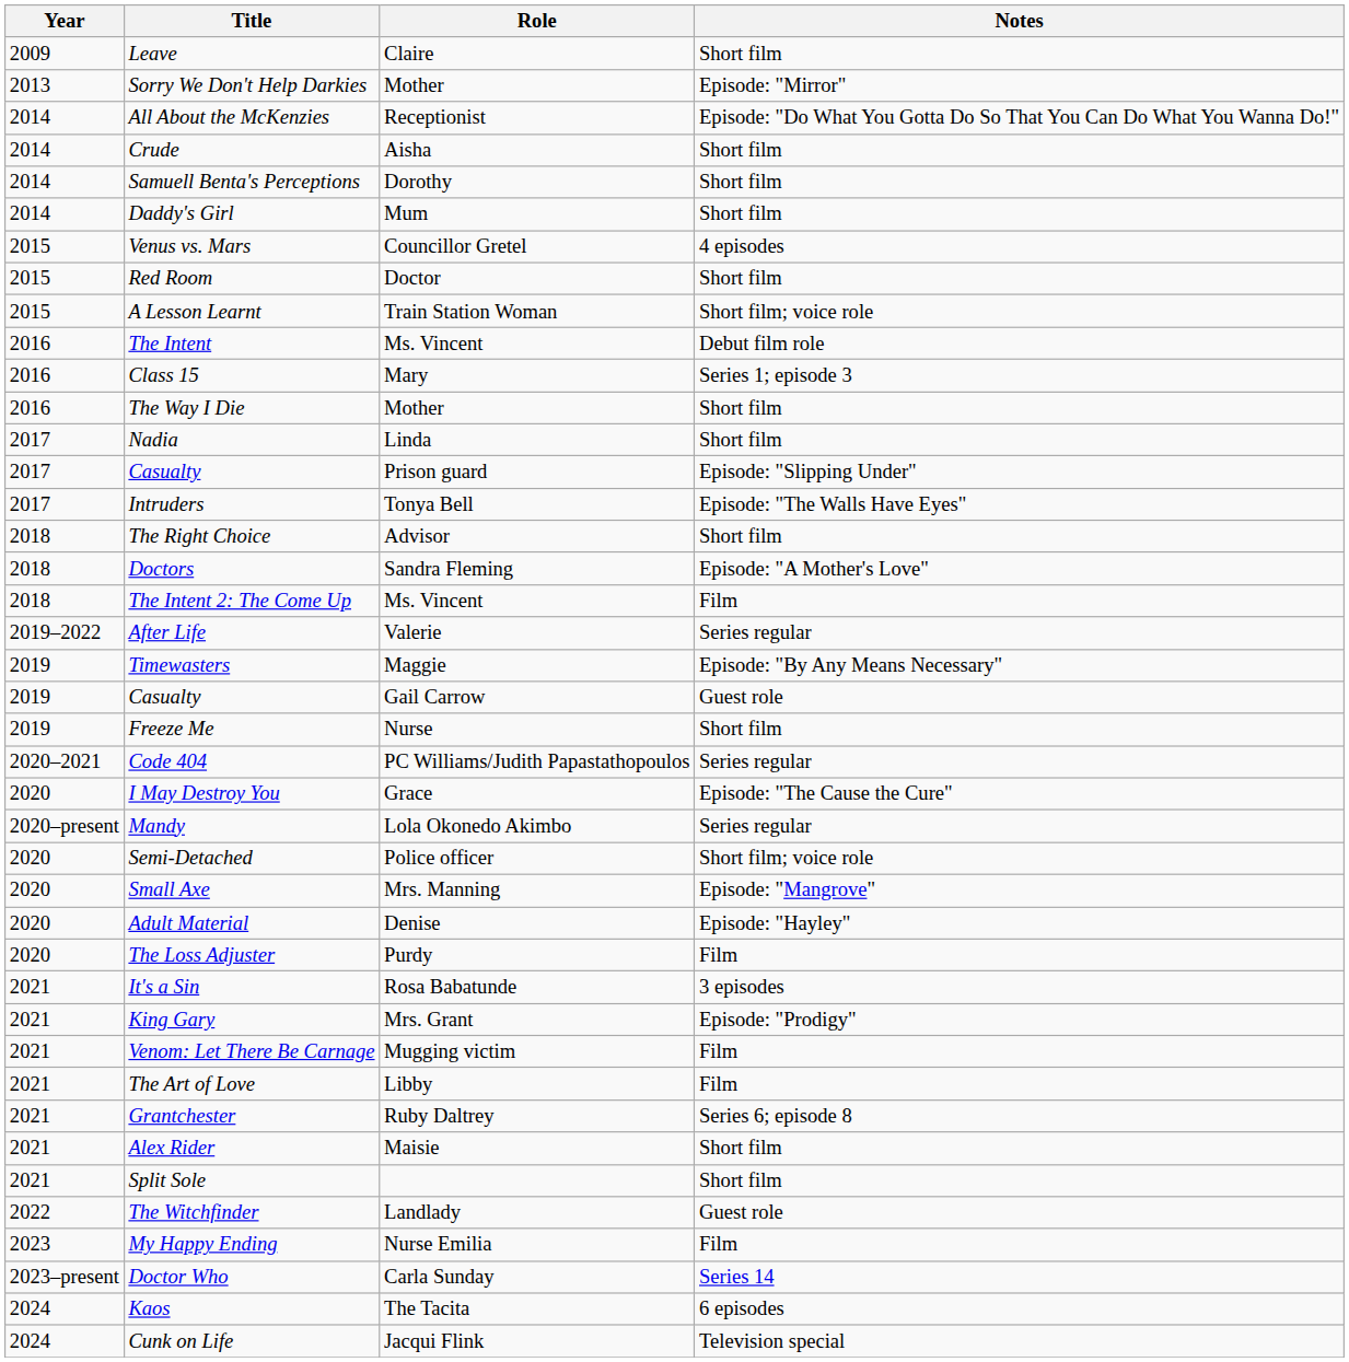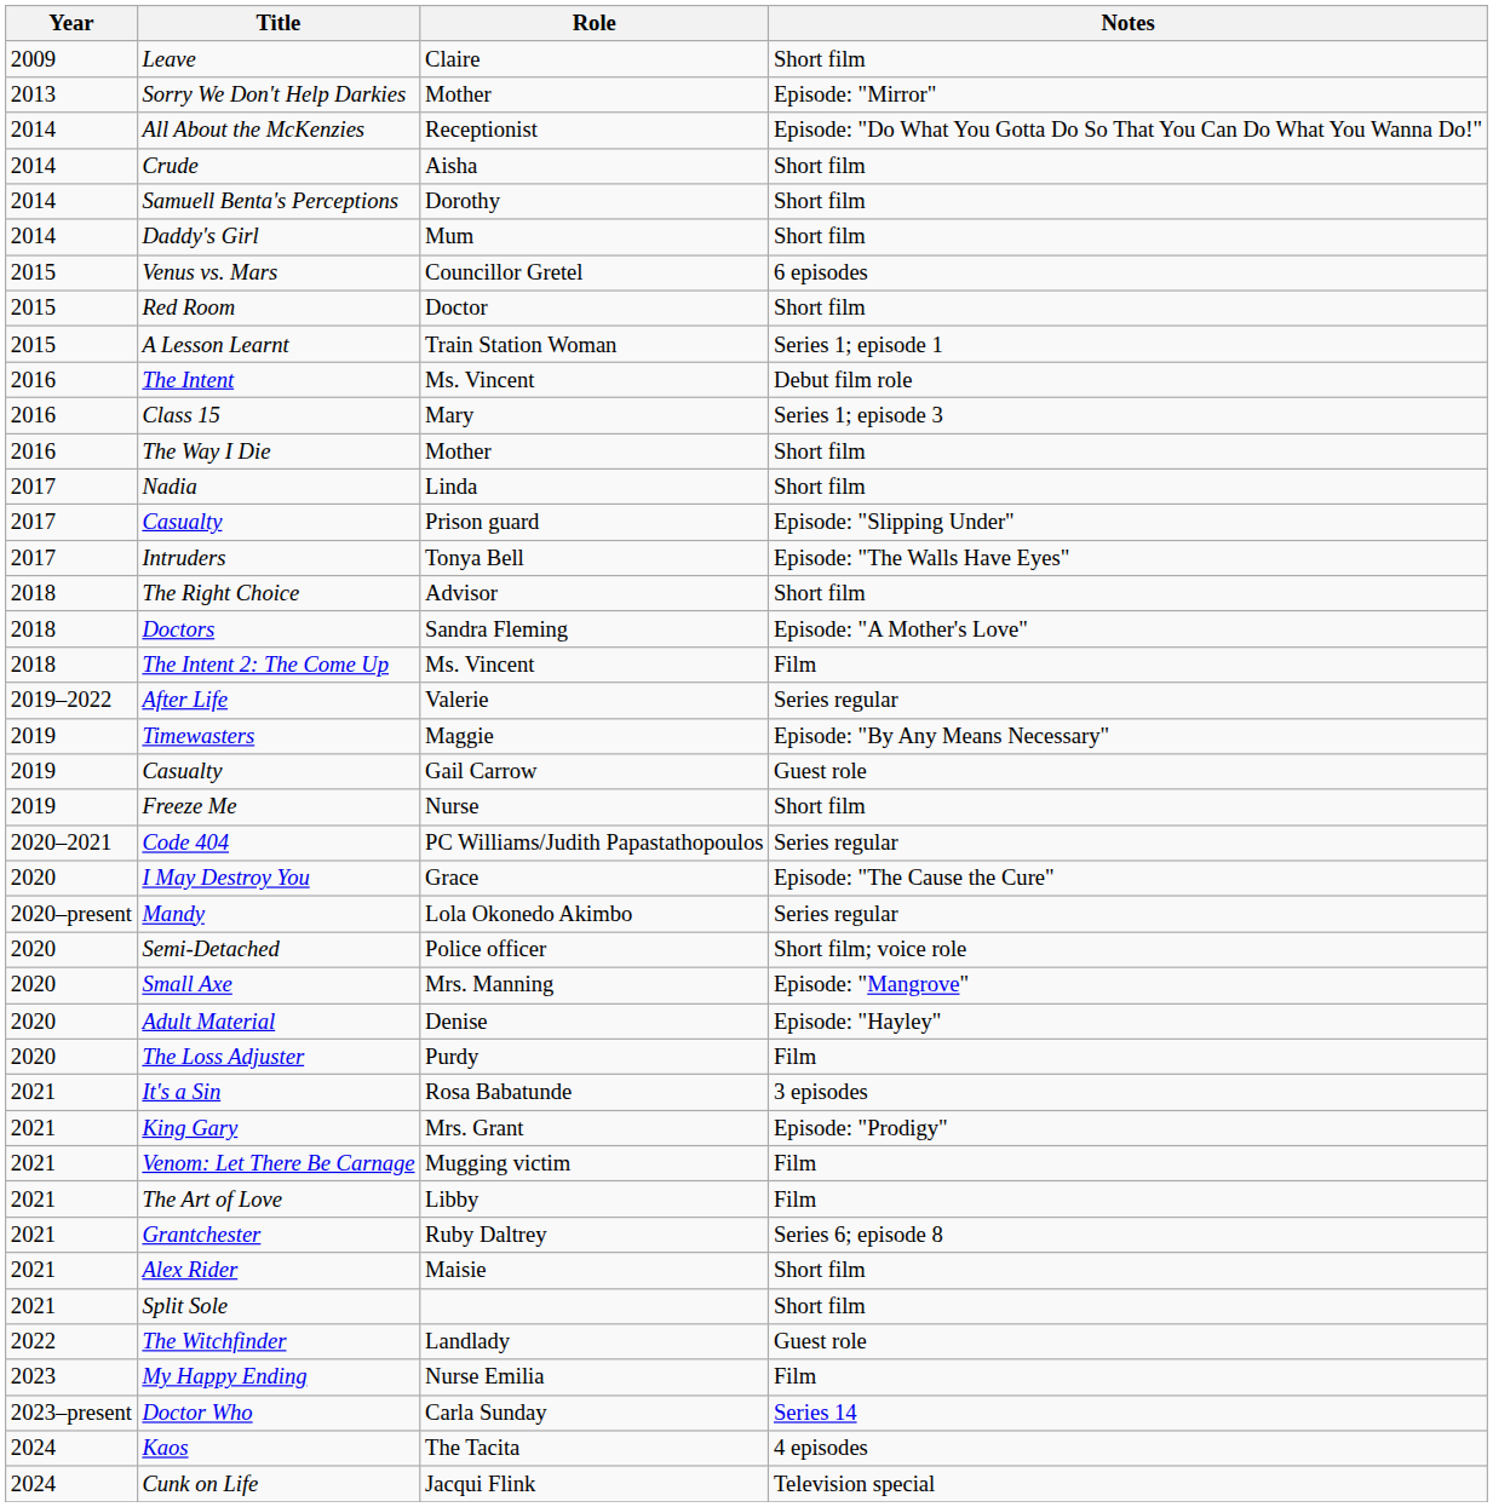Venus vs. Mars | Notes: 4 episodes -> 6 episodes
A Lesson Learnt | Notes: Short film; voice role -> Series 1; episode 1
Kaos | Notes: 6 episodes -> 4 episodes
